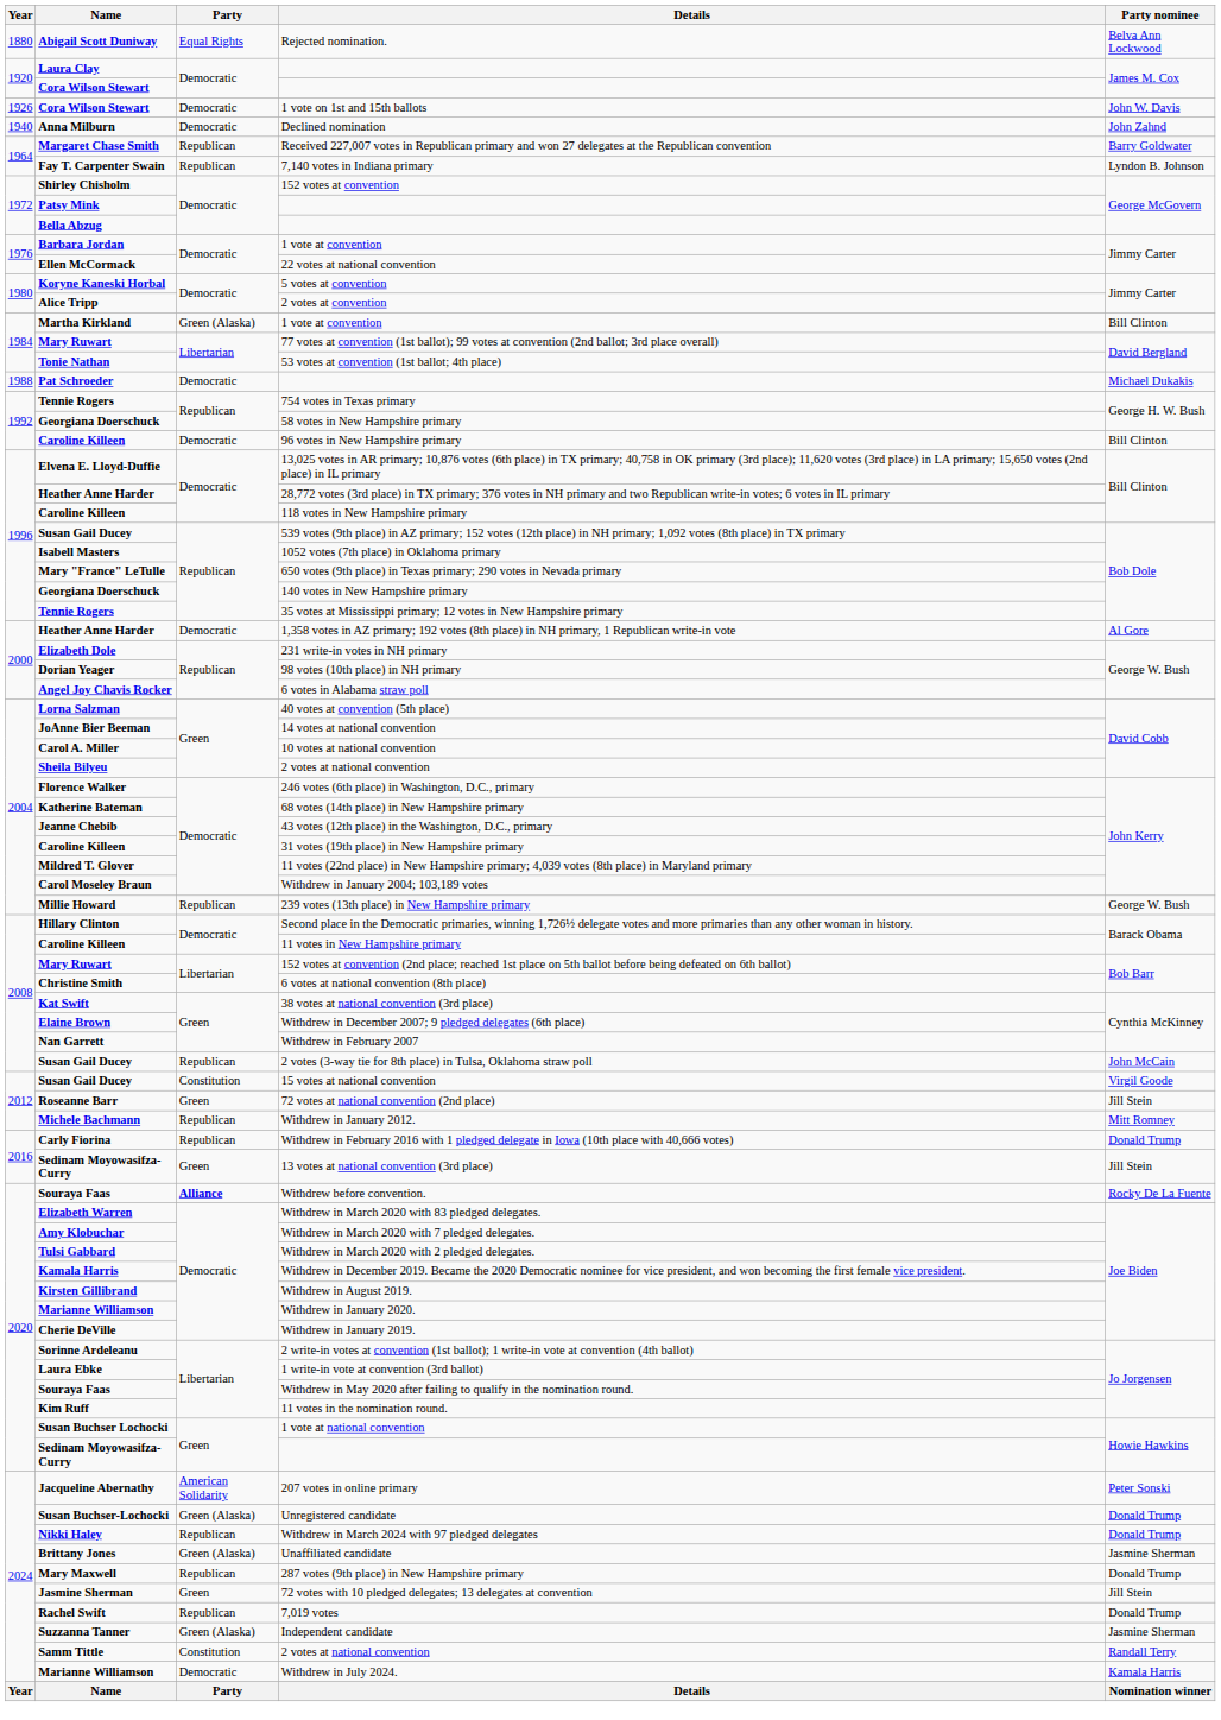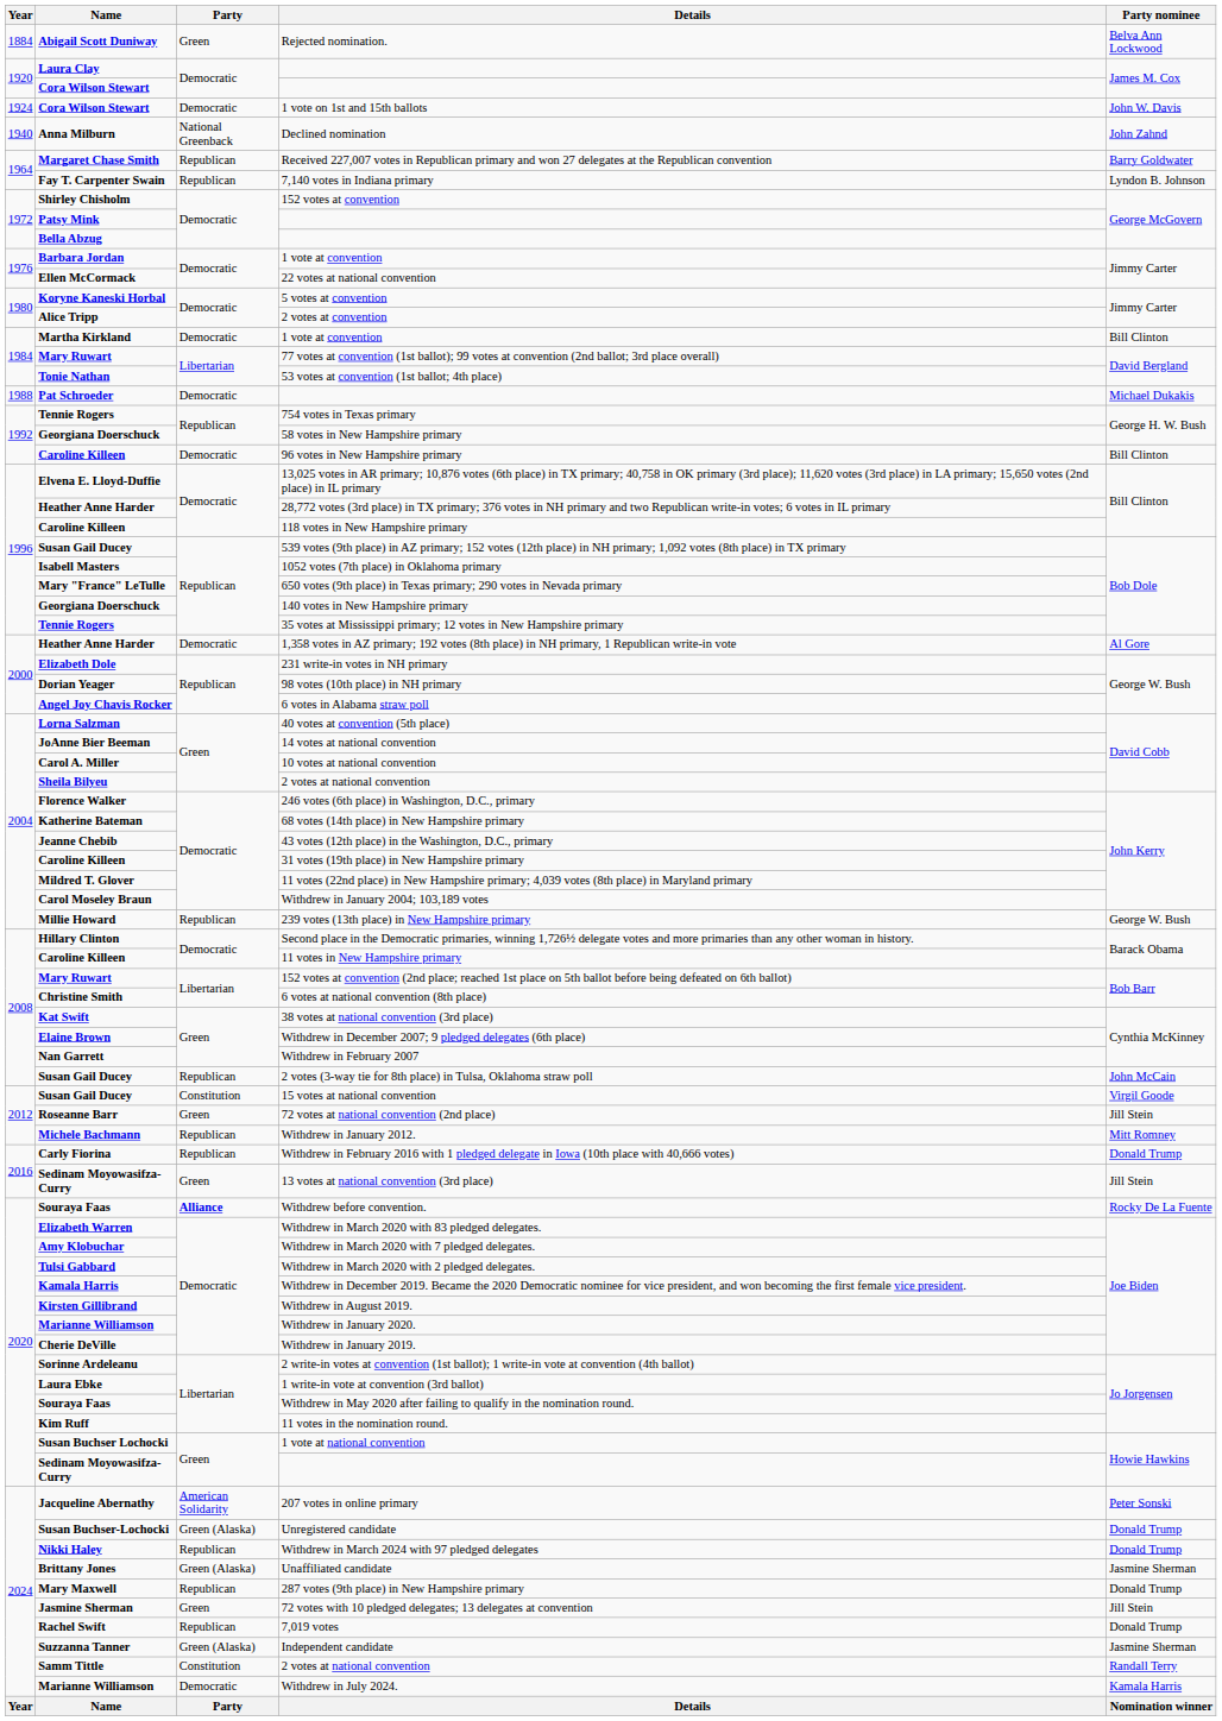Rejected nomination. | Year: 1880 -> 1884
Rejected nomination. | Party: Equal Rights -> Green
1 vote on 1st and 15th ballots | Year: 1926 -> 1924
Declined nomination | Party: Democratic -> National Greenback
Martha Kirkland / 1 vote at convention | Party: Green (Alaska) -> Democratic
